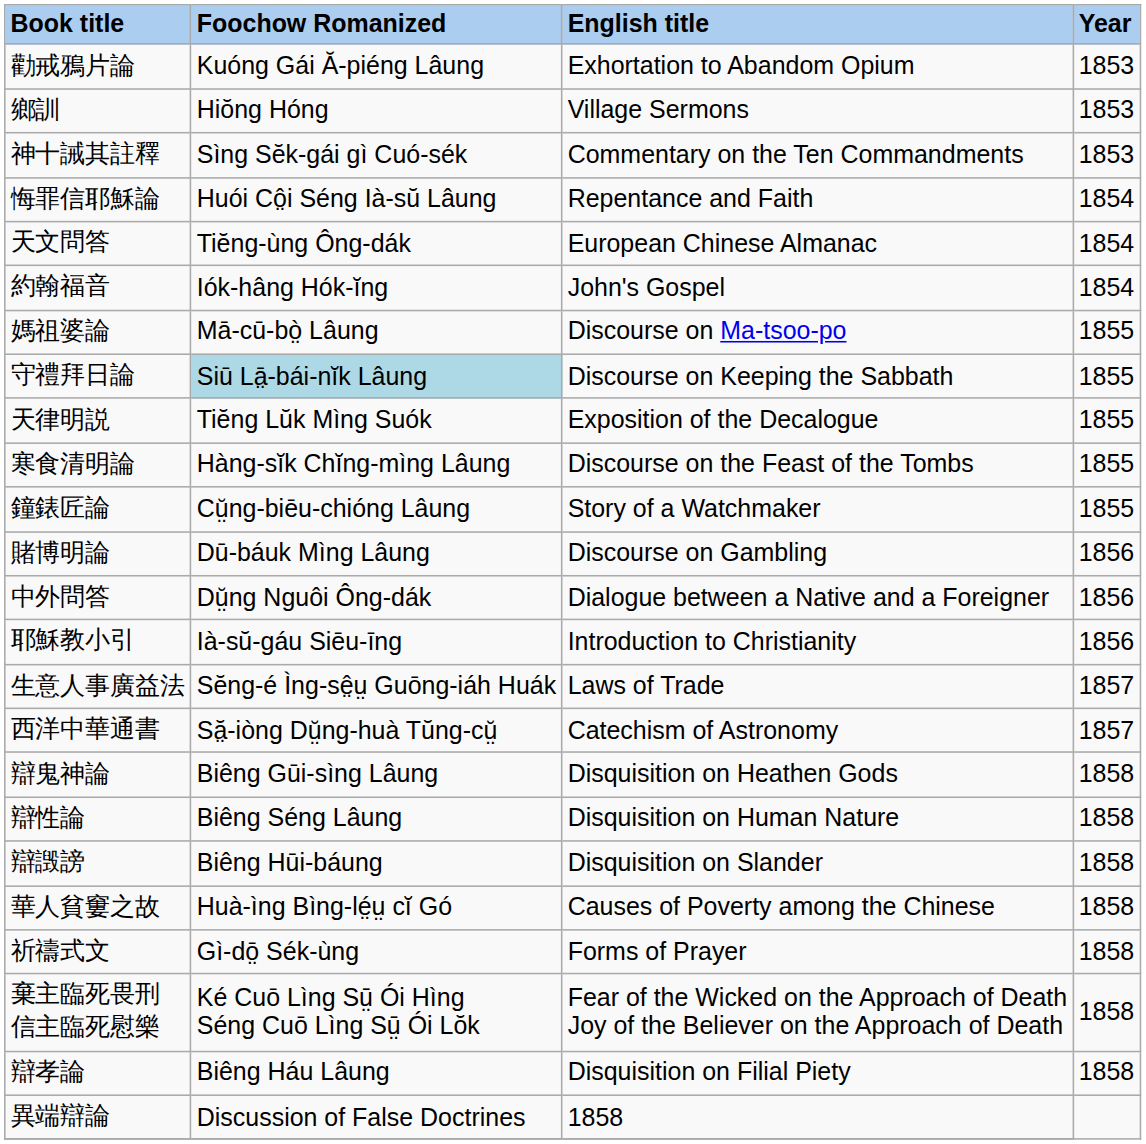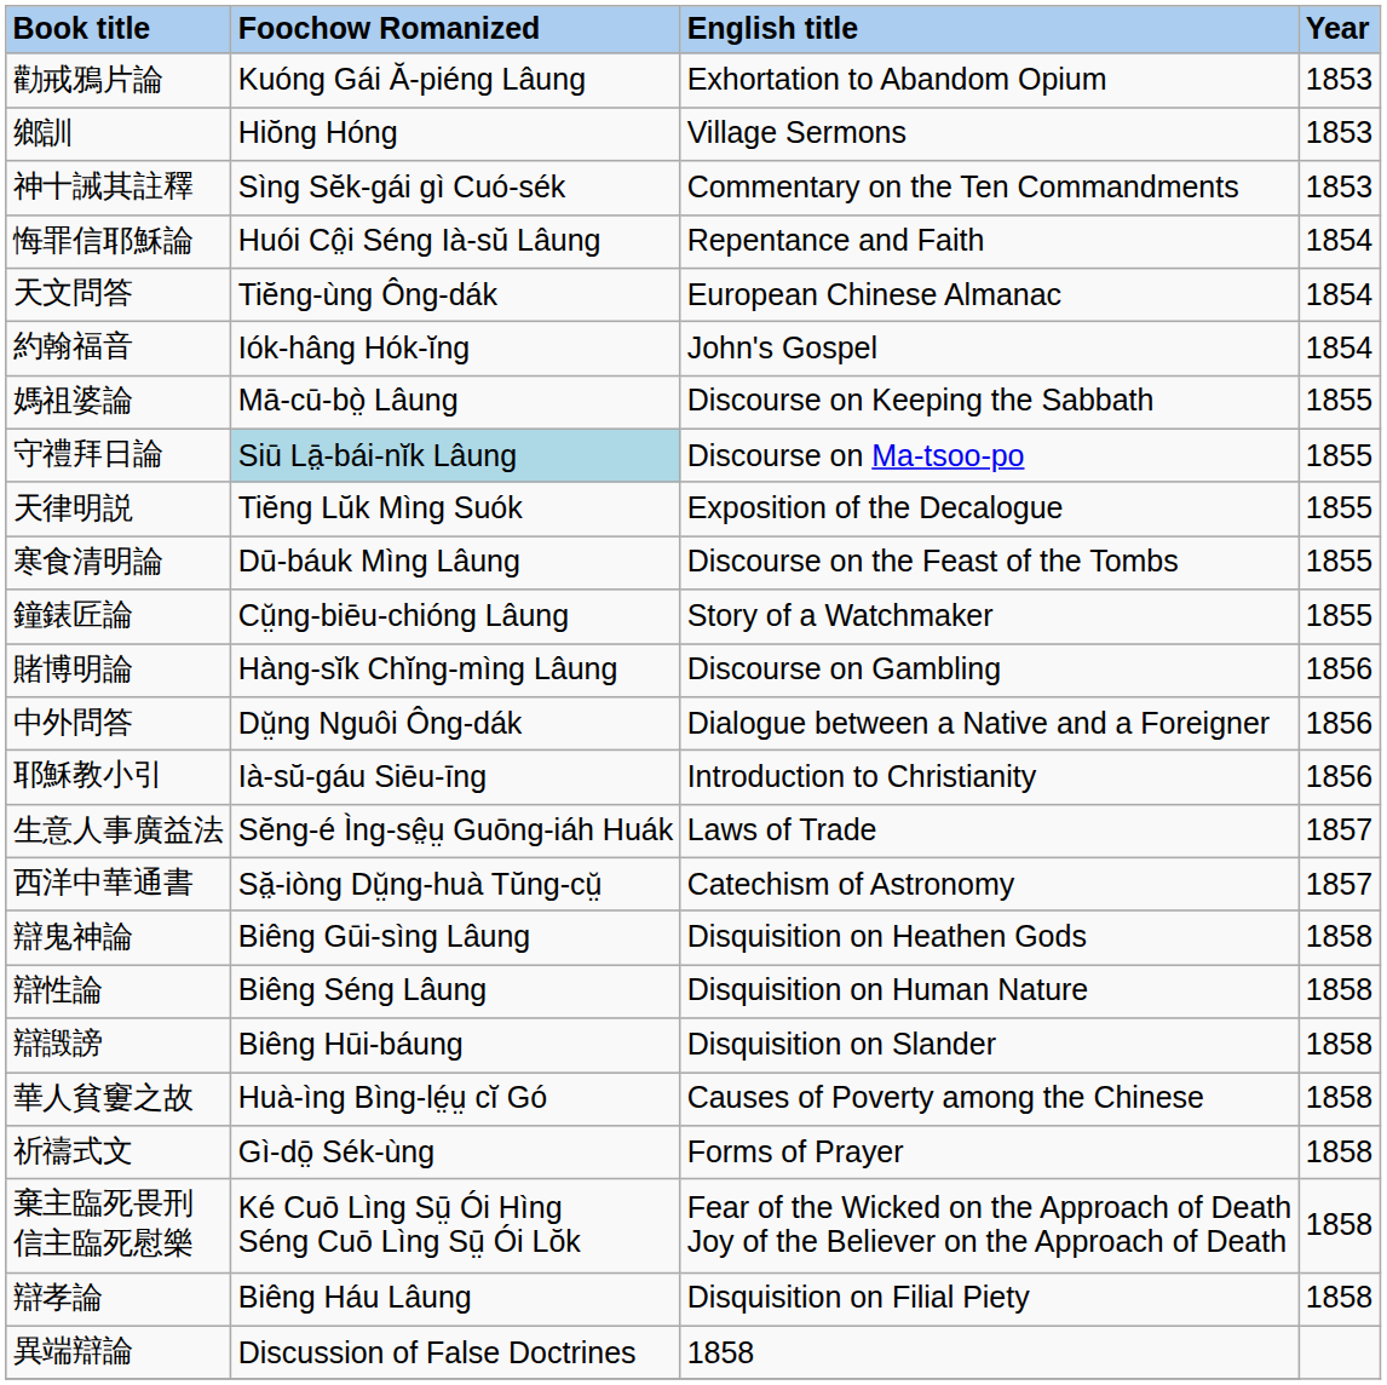媽祖婆論 | English title: Discourse on Ma-tsoo-po -> Discourse on Keeping the Sabbath
守禮拜日論 | English title: Discourse on Keeping the Sabbath -> Discourse on Ma-tsoo-po
寒食清明論 | Foochow Romanized: Hàng-sĭk Chĭng-mìng Lâung -> Dū-báuk Mìng Lâung
賭博明論 | Foochow Romanized: Dū-báuk Mìng Lâung -> Hàng-sĭk Chĭng-mìng Lâung
